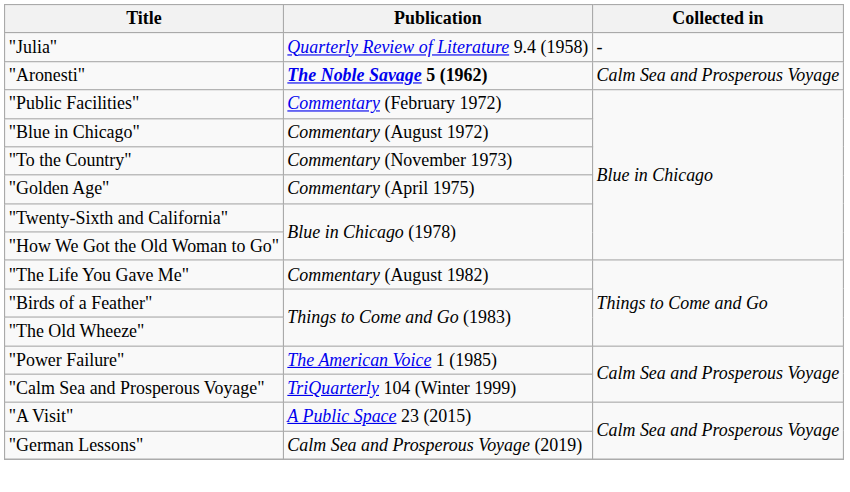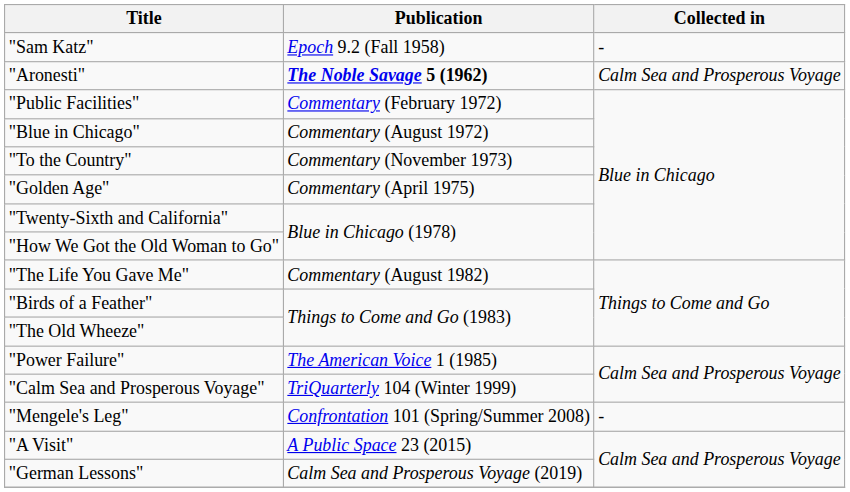- row: "Julia" | Quarterly Review of Literature 9.4 (1958) | -
+ row: "Sam Katz" | Epoch 9.2 (Fall 1958) | -
+ row: "Mengele's Leg" | Confrontation 101 (Spring/Summer 2008) | -
